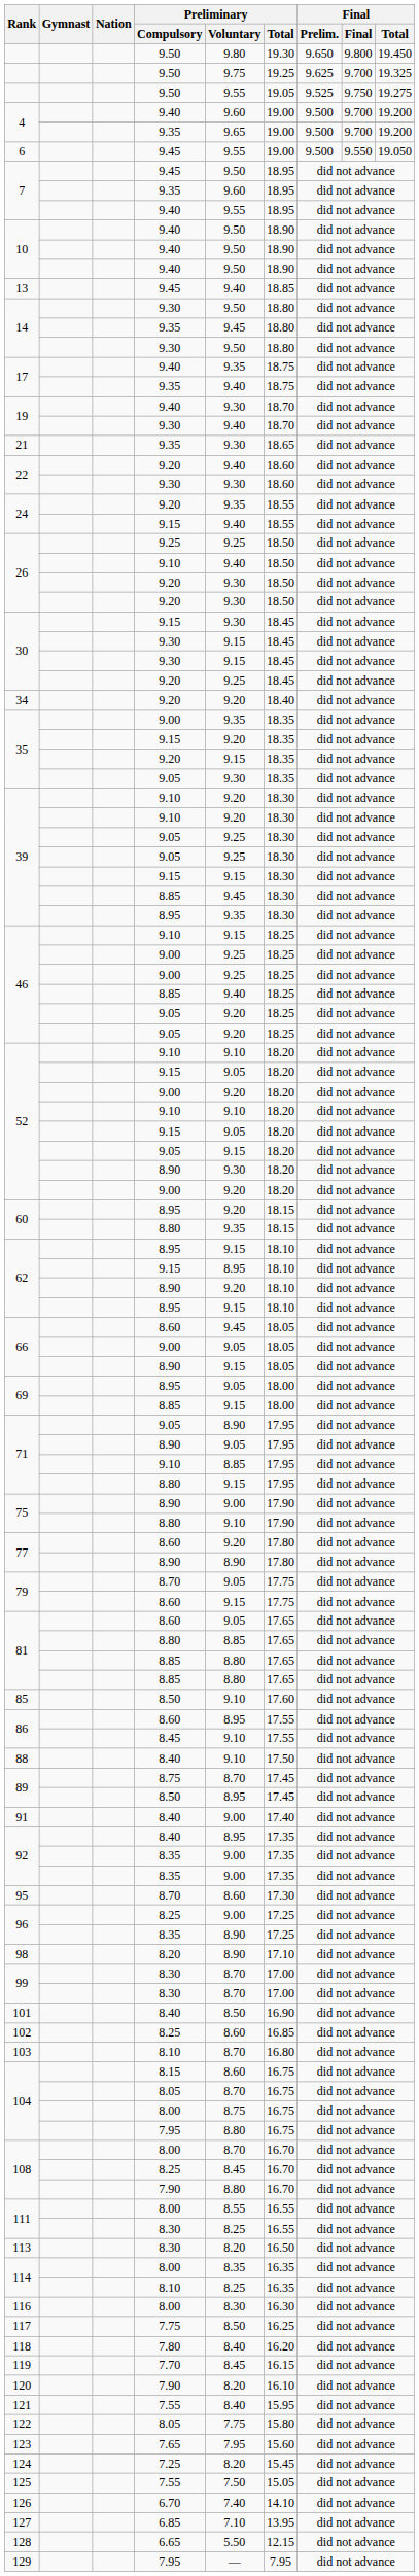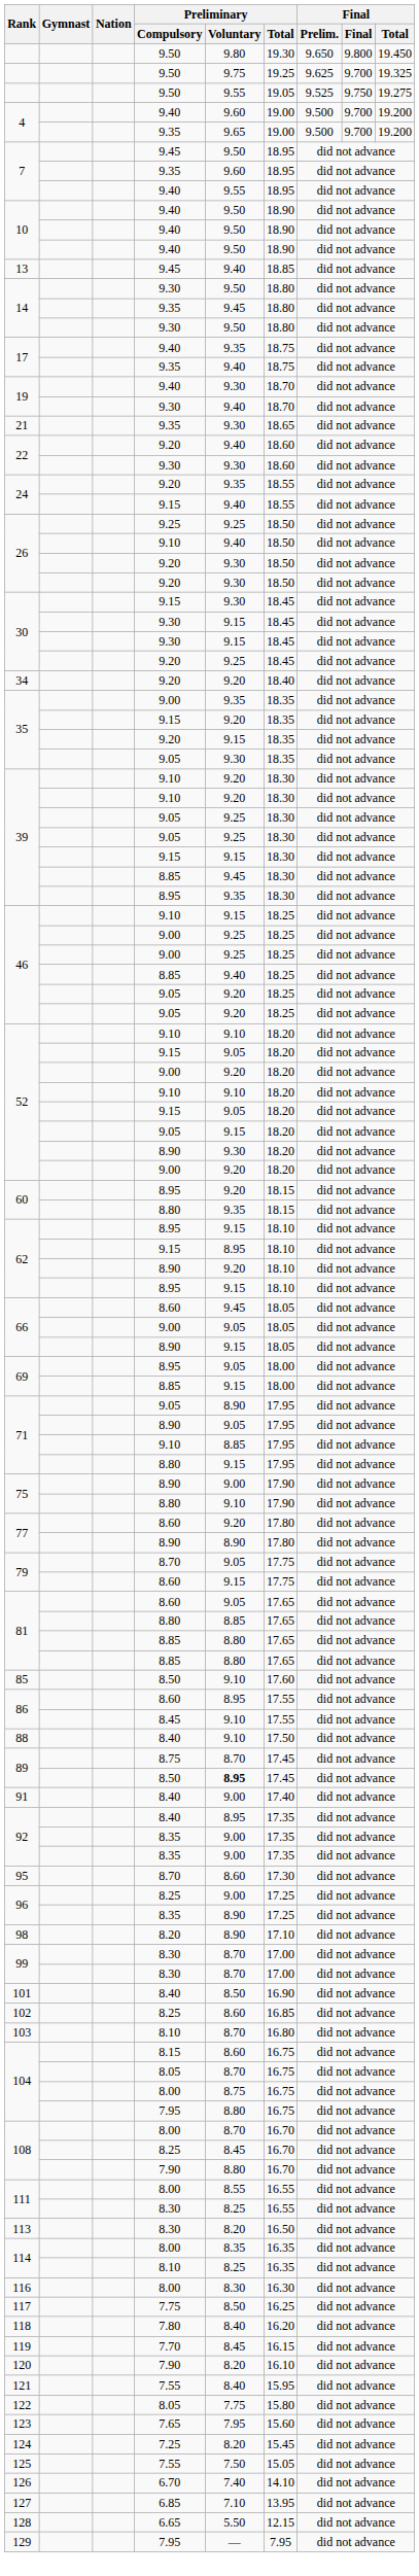- row: 6 | 9.45 | 9.55 | 19.00 | 9.500 | 9.550 | 19.050
89 / 8.50 | Preliminary / Voluntary: normal -> bold
